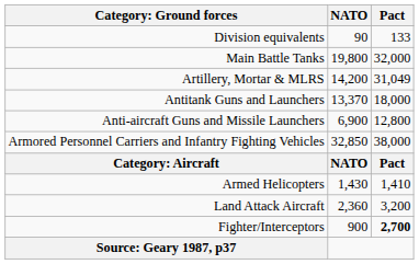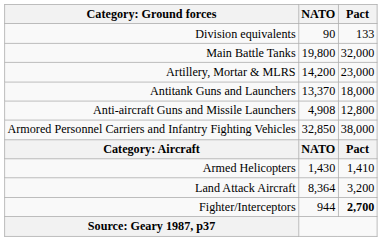Artillery, Mortar & MLRS | Pact: 31,049 -> 23,000
Anti-aircraft Guns and Missile Launchers | NATO: 6,900 -> 4,908
Land Attack Aircraft | NATO: 2,360 -> 8,364
Fighter/Interceptors | NATO: 900 -> 944
